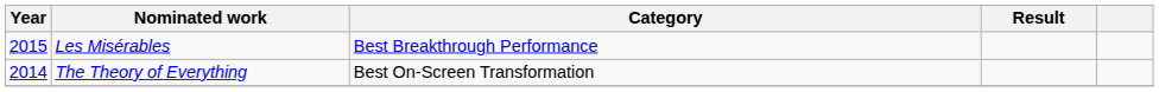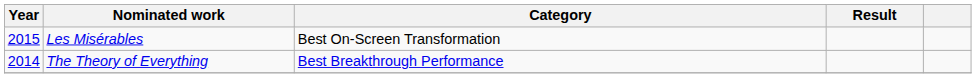Les Misérables | Category: Best Breakthrough Performance -> Best On-Screen Transformation
The Theory of Everything | Category: Best On-Screen Transformation -> Best Breakthrough Performance
